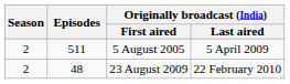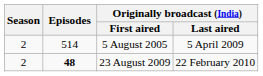5 August 2005 | Episodes: 511 -> 514
23 August 2009 | Episodes: normal -> bold
